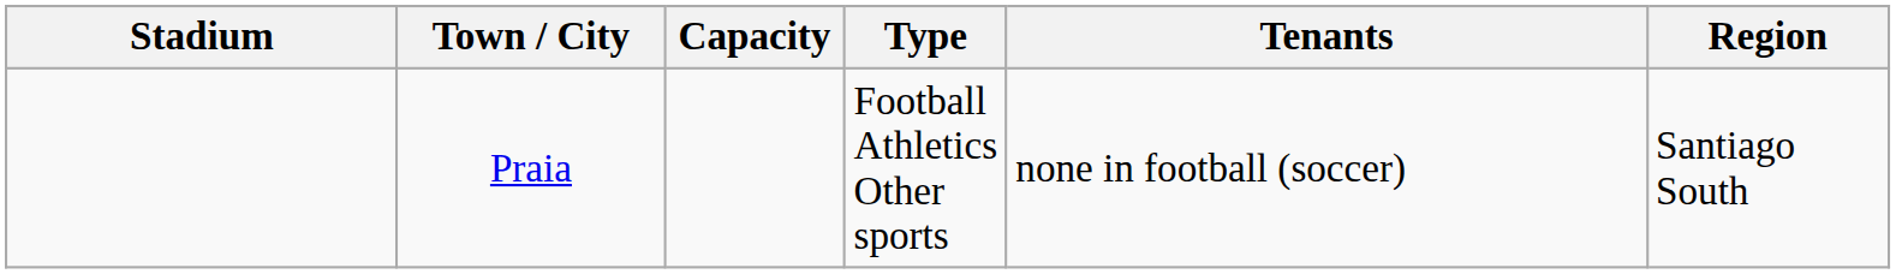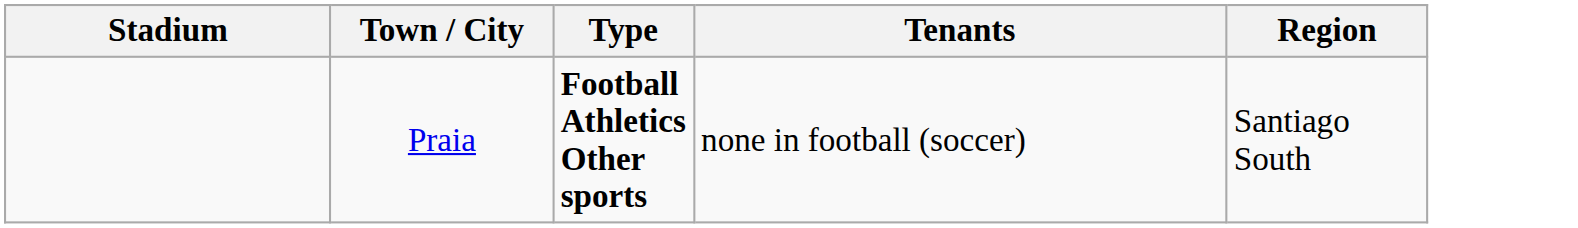- column: Capacity
Praia | Type: normal -> bold
